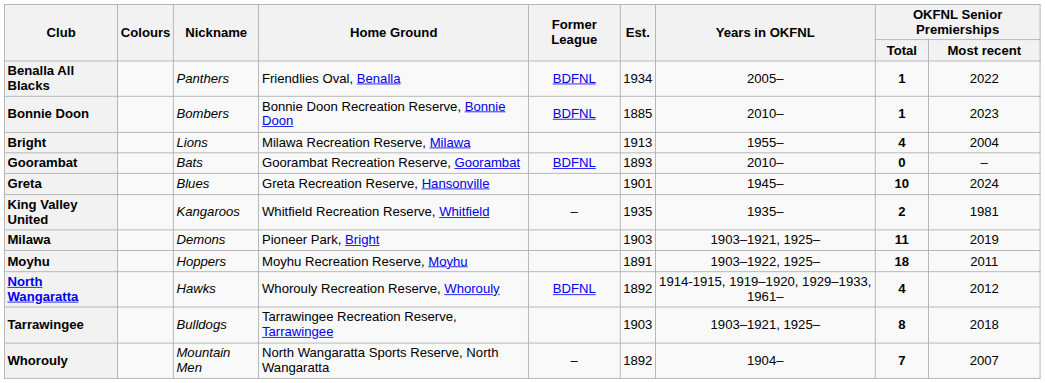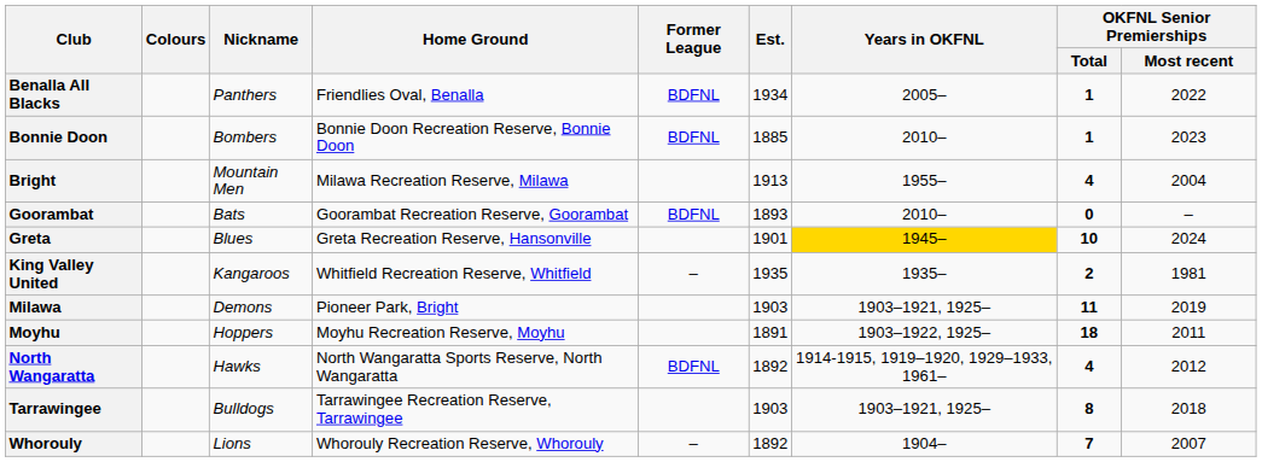Bright | Nickname: Lions -> Mountain Men
Greta | Years in OKFNL: no background -> gold background
North Wangaratta | Home Ground: Whorouly Recreation Reserve, Whorouly -> North Wangaratta Sports Reserve, North Wangaratta
Whorouly | Nickname: Mountain Men -> Lions
Whorouly | Home Ground: North Wangaratta Sports Reserve, North Wangaratta -> Whorouly Recreation Reserve, Whorouly
